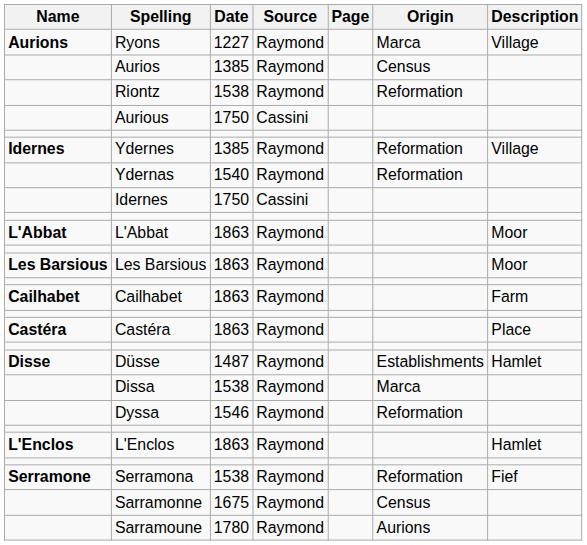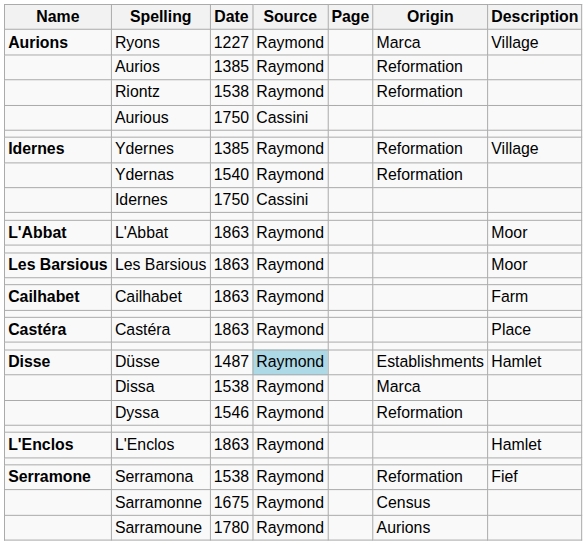Aurios | Origin: Census -> Reformation
Düsse | Source: no background -> lightblue background
